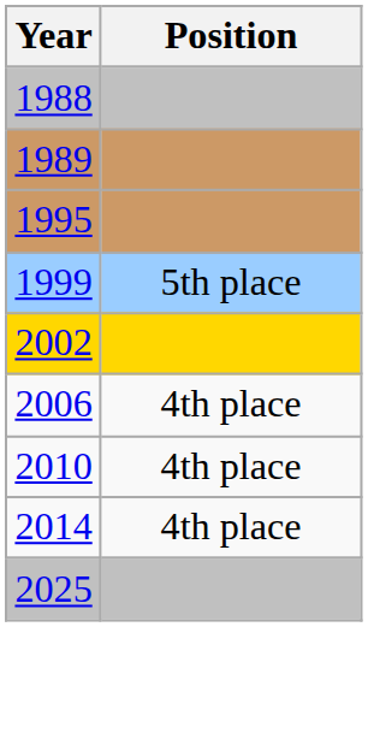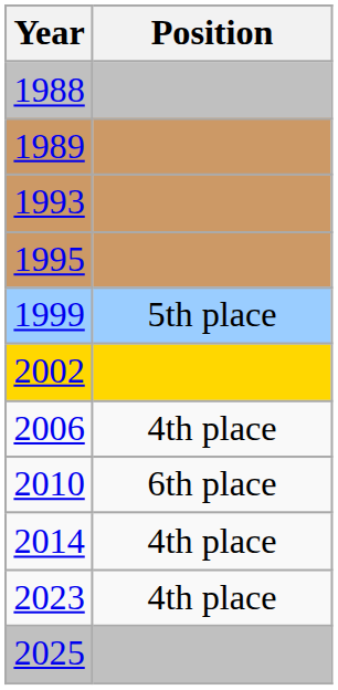+ row: 1993
2010 | Position: 4th place -> 6th place
+ row: 2023 | 4th place
